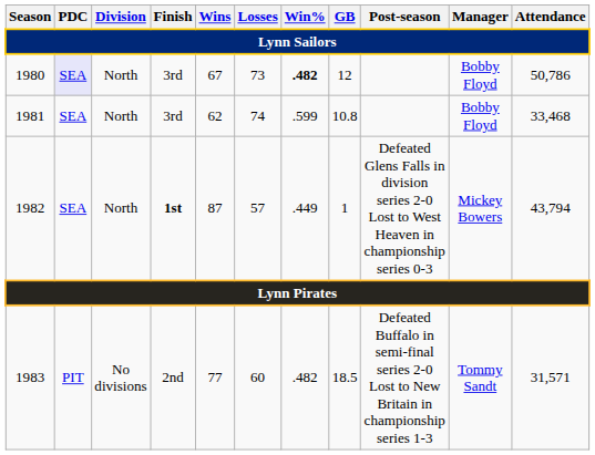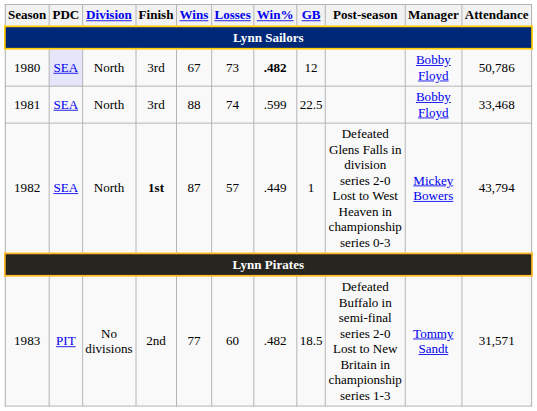1981 | Wins: 62 -> 88
1981 | GB: 10.8 -> 22.5
